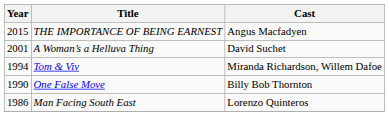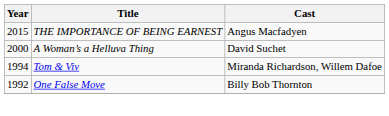A Woman’s a Helluva Thing | Year: 2001 -> 2000
One False Move | Year: 1990 -> 1992
- row: 1986 | Man Facing South East | Lorenzo Quinteros
